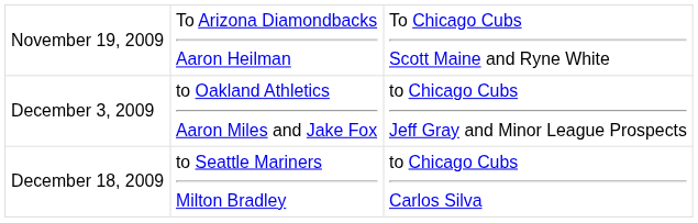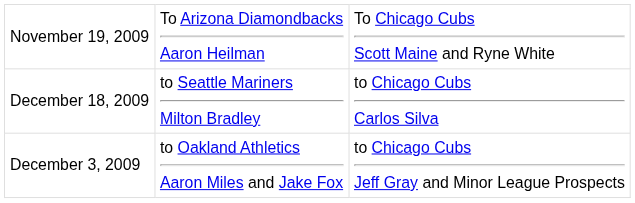rows swapped: December 3, 2009 <-> December 18, 2009
